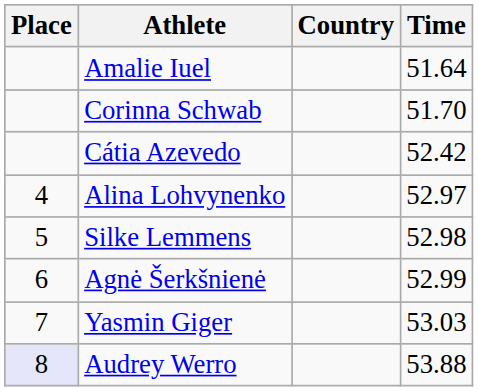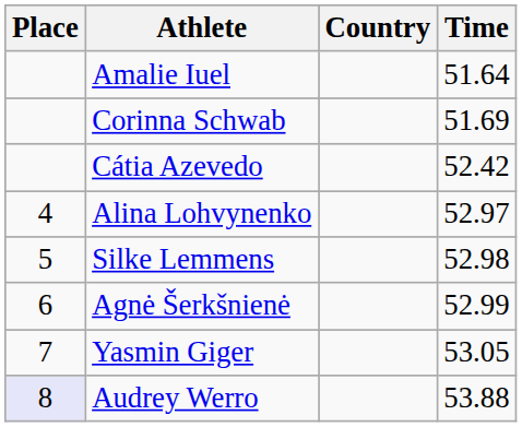Corinna Schwab | Time: 51.70 -> 51.69
Yasmin Giger | Time: 53.03 -> 53.05
